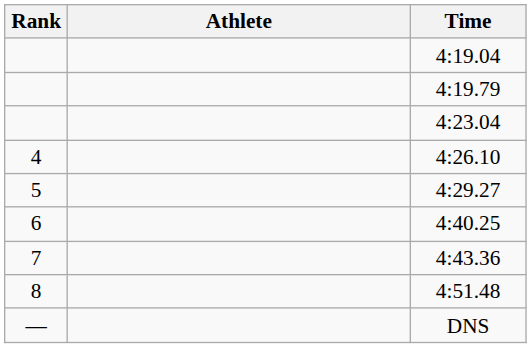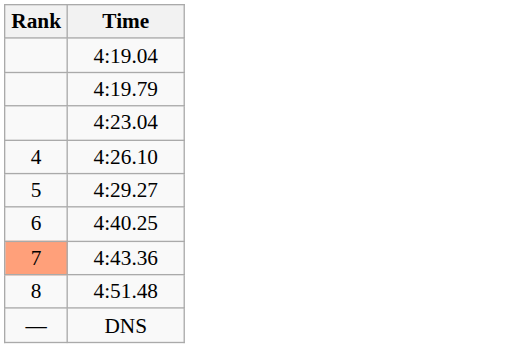- column: Athlete
4:43.36 | Rank: no background -> lightsalmon background
